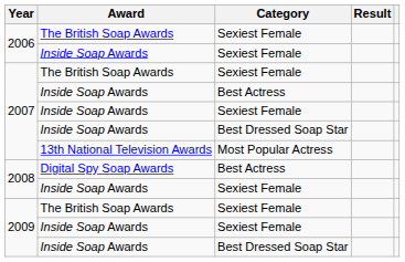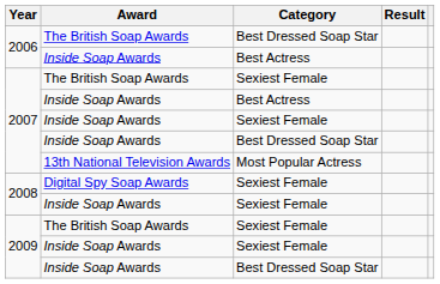2006 / The British Soap Awards | Category: Sexiest Female -> Best Dressed Soap Star
2006 / Inside Soap Awards | Category: Sexiest Female -> Best Actress
2008 / Digital Spy Soap Awards | Category: Best Actress -> Sexiest Female
